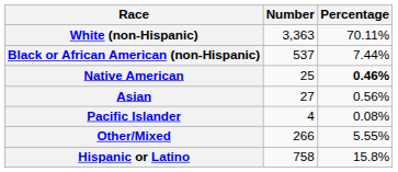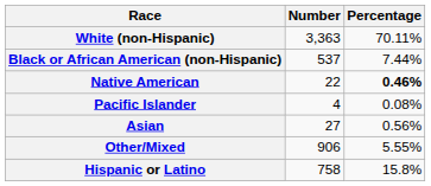Native American | Number: 25 -> 22
rows swapped: Asian <-> Pacific Islander
Other/Mixed | Number: 266 -> 906
